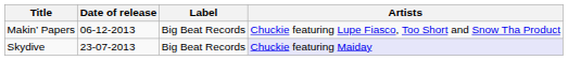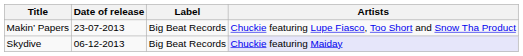Makin’ Papers | Date of release: 06-12-2013 -> 23-07-2013
Skydive | Date of release: 23-07-2013 -> 06-12-2013
